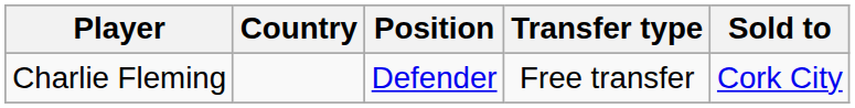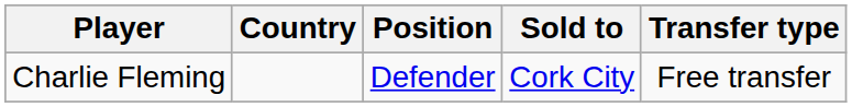columns swapped: Sold to <-> Transfer type
